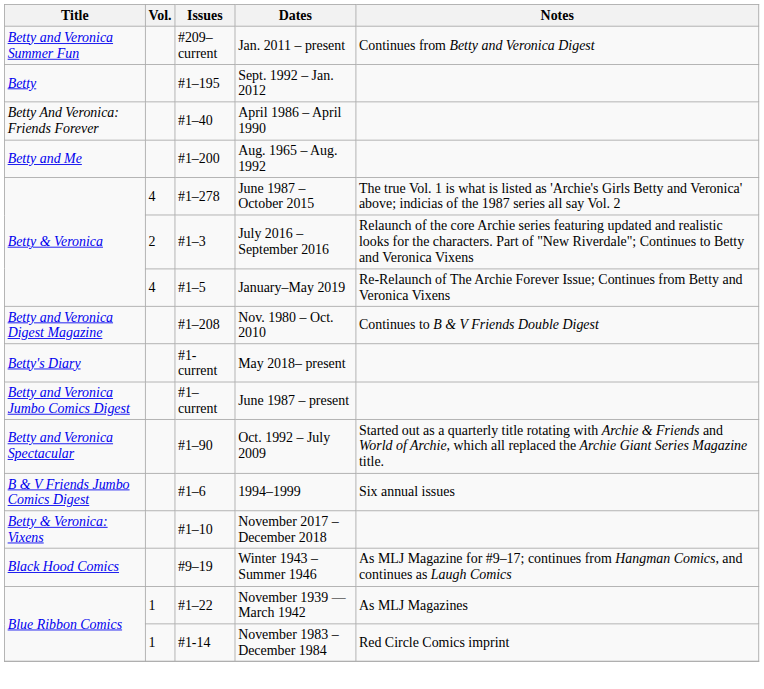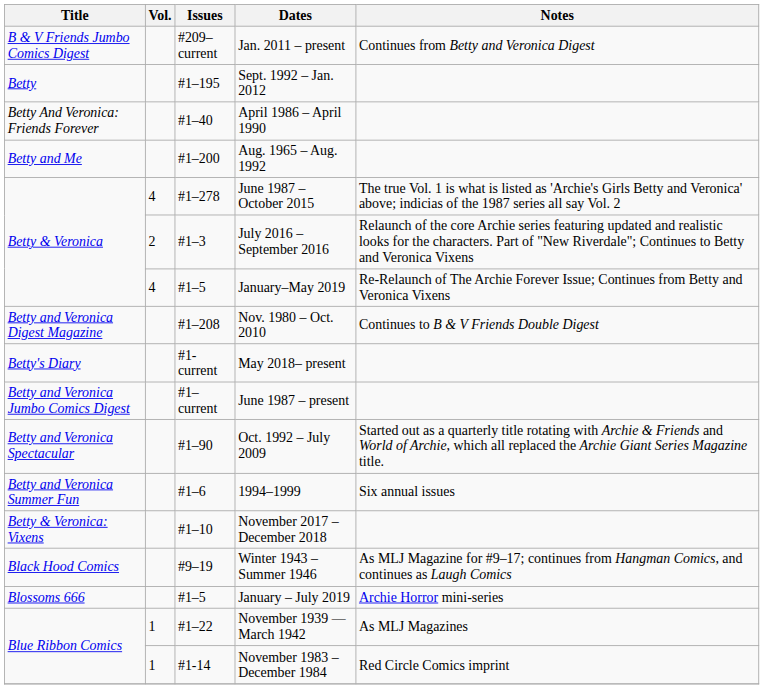Jan. 2011 – present | Title: Betty and Veronica Summer Fun -> B & V Friends Jumbo Comics Digest
1994–1999 | Title: B & V Friends Jumbo Comics Digest -> Betty and Veronica Summer Fun
+ row: Blossoms 666 | #1–5 | January – July 2019 | Archie Horror mini-series
